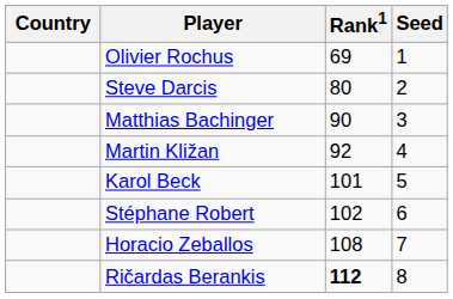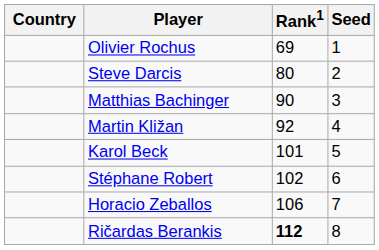Horacio Zeballos | Rank1: 108 -> 106
